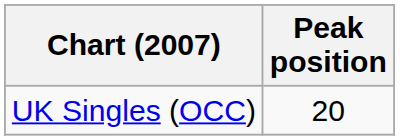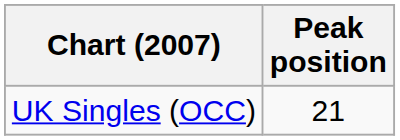UK Singles (OCC) | Peak position: 20 -> 21
